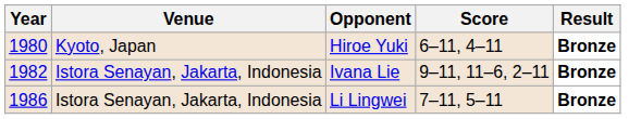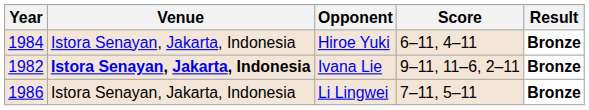Hiroe Yuki | Year: 1980 -> 1984
Hiroe Yuki | Venue: Kyoto, Japan -> Istora Senayan, Jakarta, Indonesia
Ivana Lie | Venue: normal -> bold
